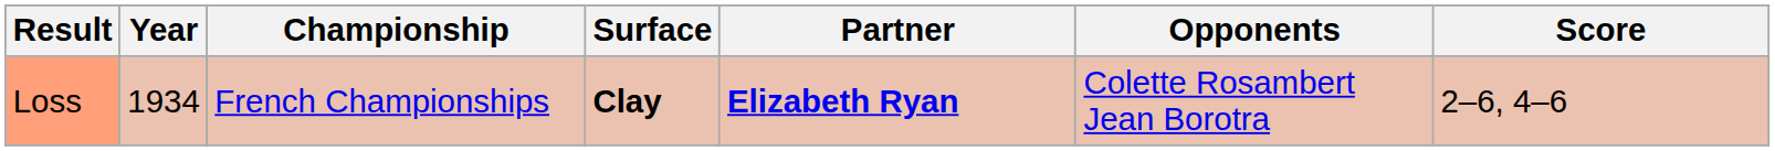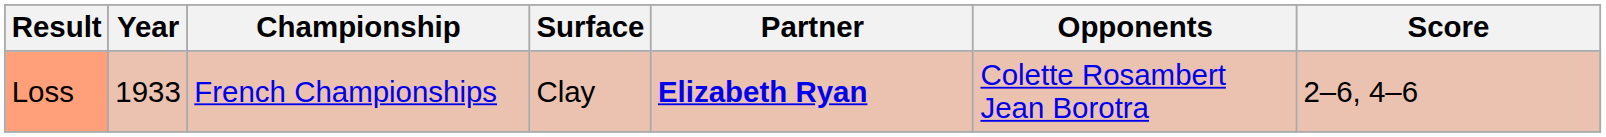Loss | Year: 1934 -> 1933
Loss | Surface: bold -> normal
